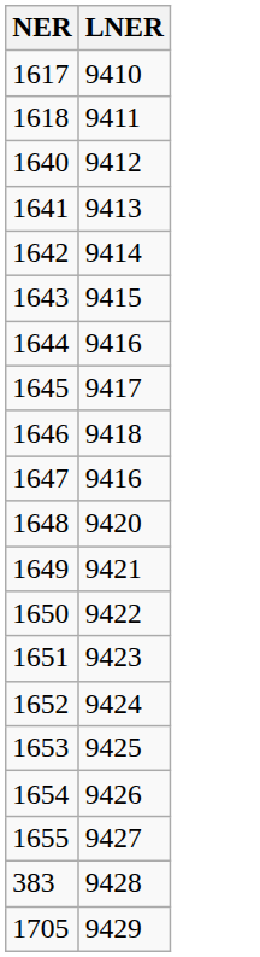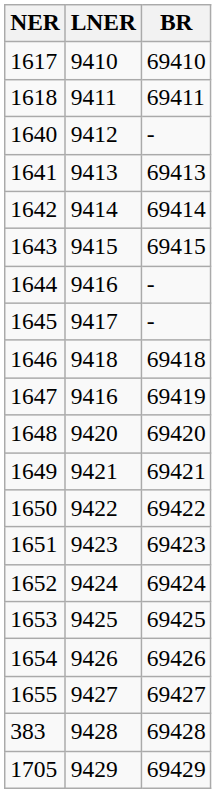+ column: BR | 69410 | 69411 | - | 69413 | 69414 | 69415 | - | - | 69418 | 69419 | 69420 | 69421 | 69422 | 69423 | 69424 | 69425 | 69426 | 69427 | 69428 | 69429
